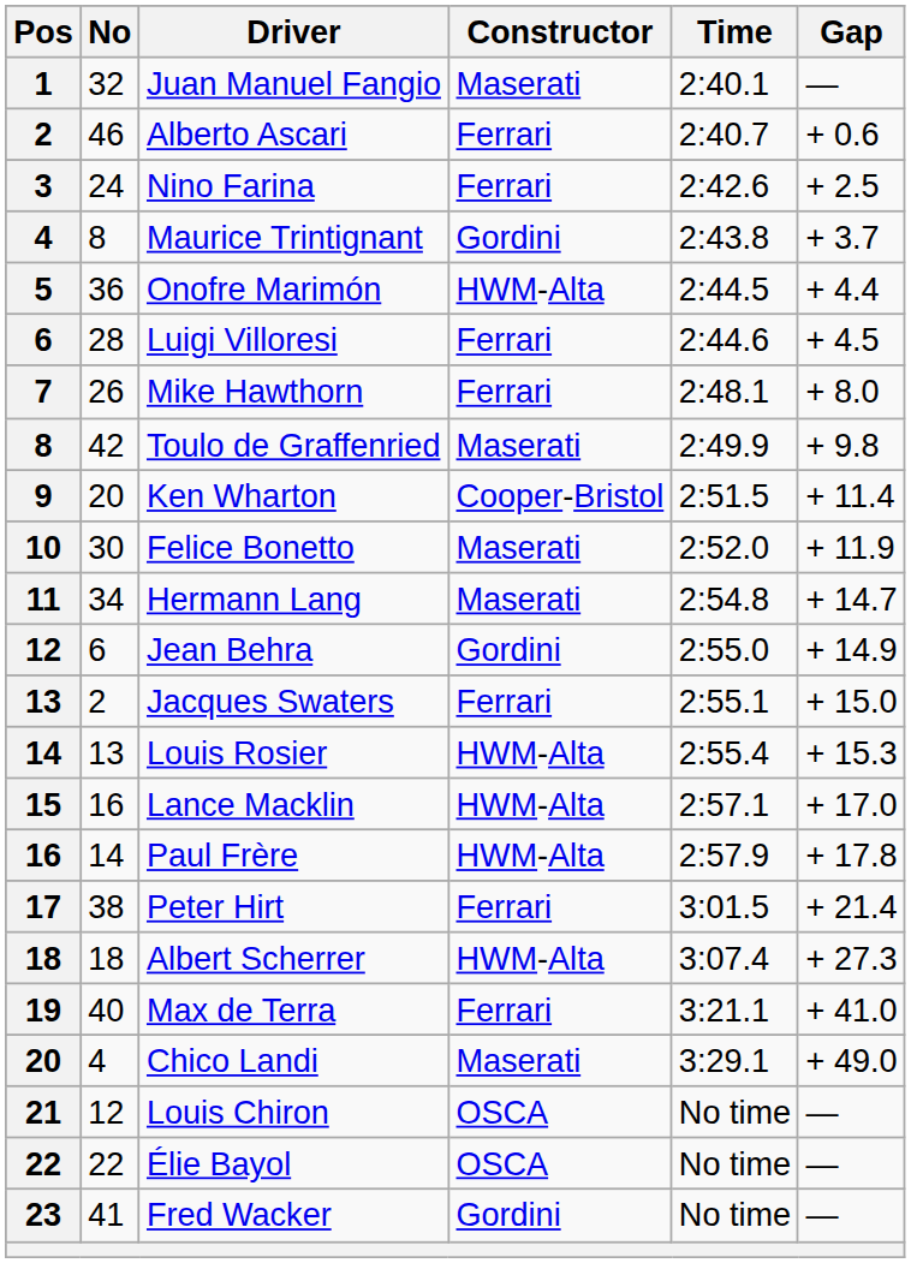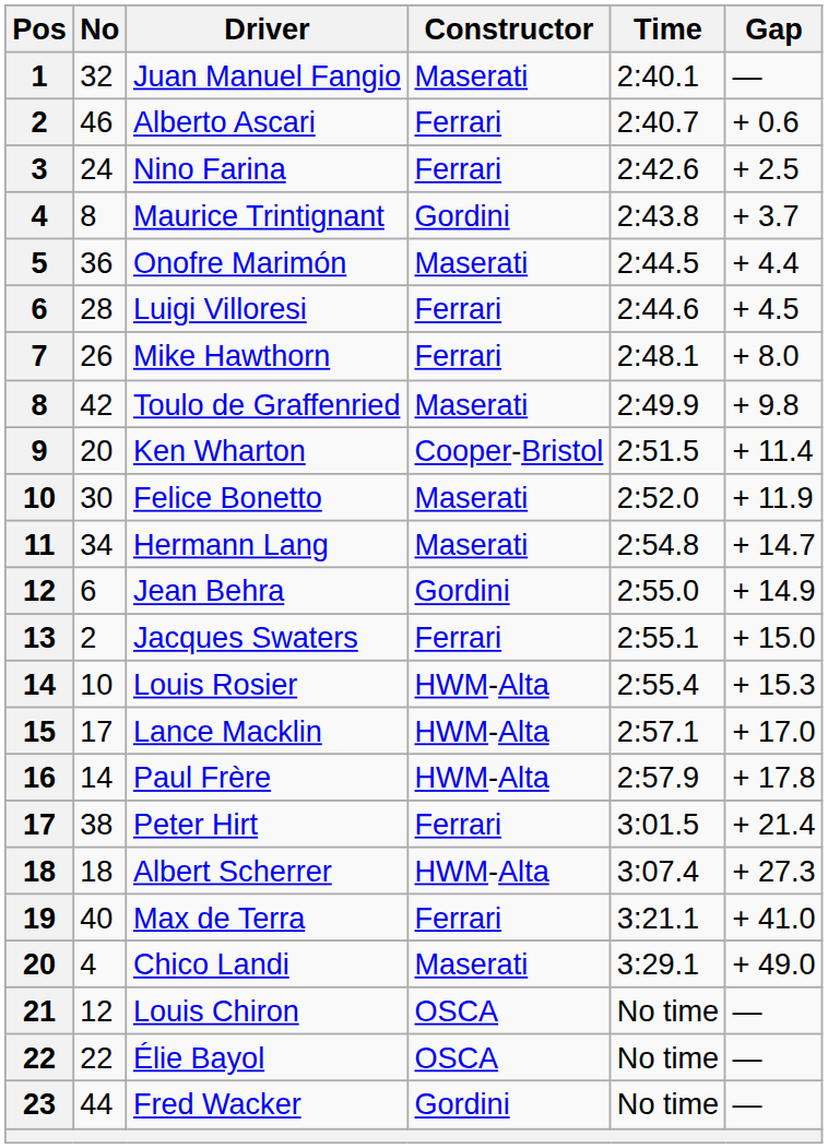Onofre Marimón | Constructor: HWM-Alta -> Maserati
Louis Rosier | No: 13 -> 10
Lance Macklin | No: 16 -> 17
Fred Wacker | No: 41 -> 44
